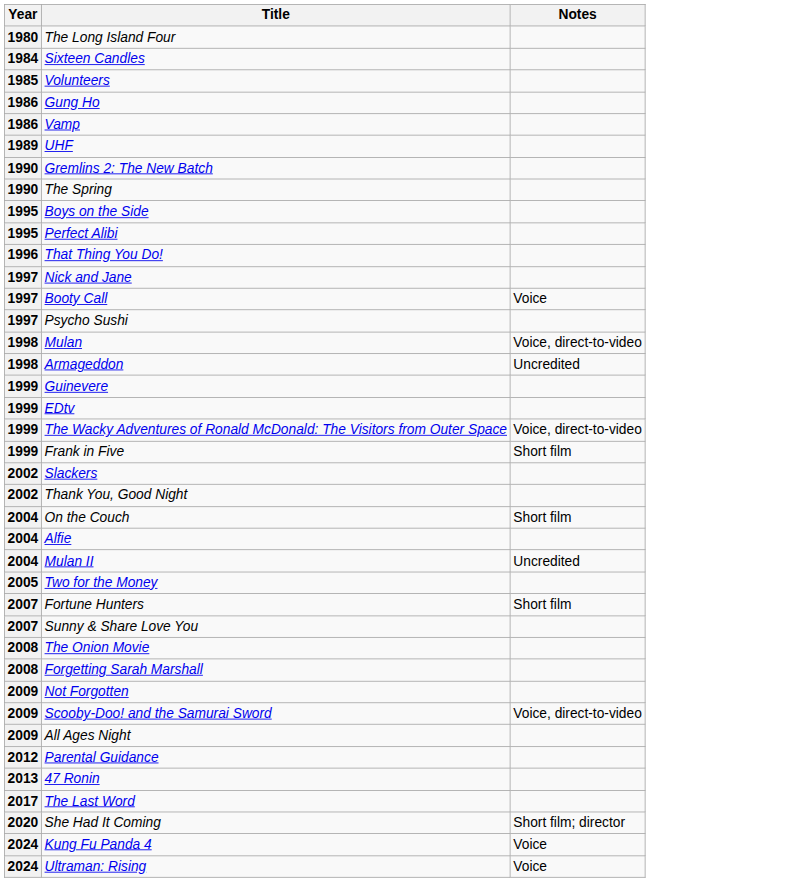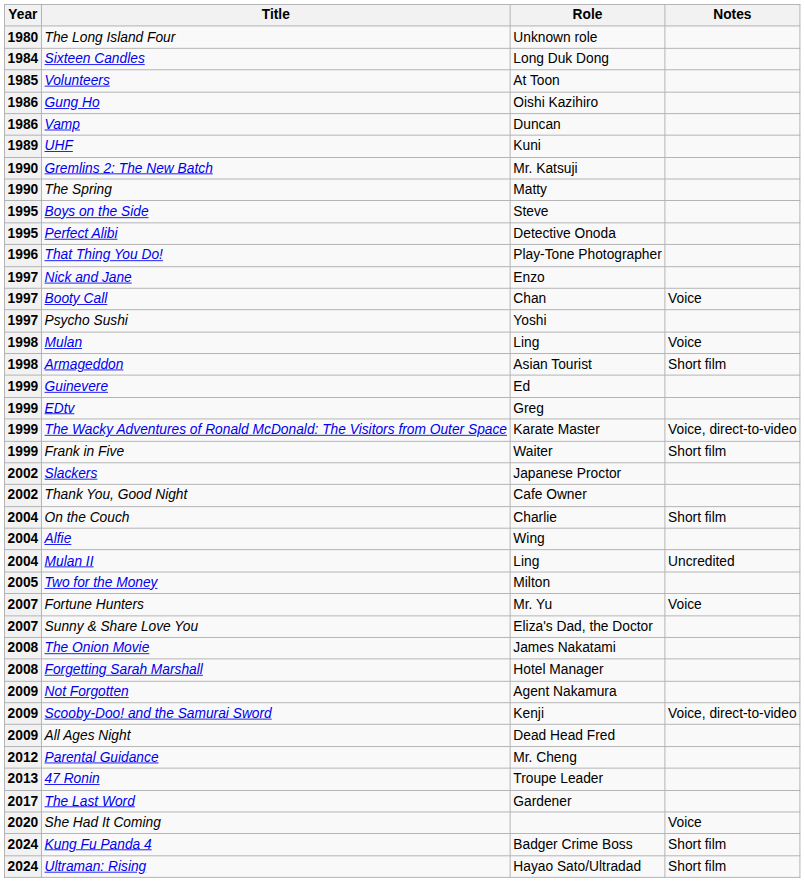+ column: Role | Unknown role | Long Duk Dong | At Toon | Oishi Kazihiro | Duncan | Kuni | Mr. Katsuji | Matty | Steve | Detective Onoda | Play-Tone Photographer | Enzo | Chan | Yoshi | Ling | Asian Tourist | Ed | Greg | Karate Master | Waiter | Japanese Proctor | Cafe Owner | Charlie | Wing | Ling | Milton | Mr. Yu | Eliza's Dad, the Doctor | James Nakatami | Hotel Manager | Agent Nakamura | Kenji | Dead Head Fred | Mr. Cheng | Troupe Leader | Gardener | Badger Crime Boss | Hayao Sato/Ultradad
Mulan | Notes: Voice, direct-to-video -> Voice
Armageddon | Notes: Uncredited -> Short film
Fortune Hunters | Notes: Short film -> Voice
She Had It Coming | Notes: Short film; director -> Voice
Kung Fu Panda 4 | Notes: Voice -> Short film
Ultraman: Rising | Notes: Voice -> Short film
